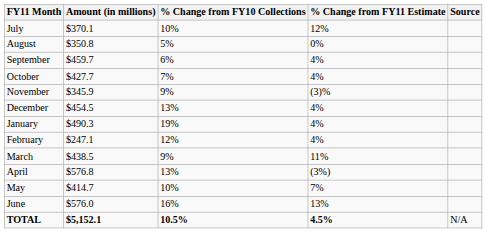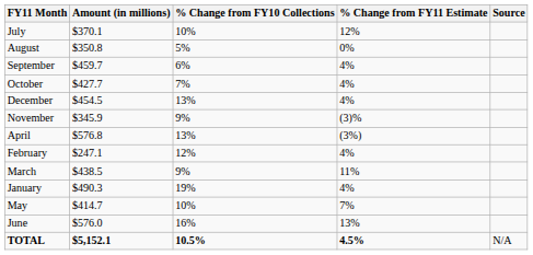rows swapped: November <-> December
rows swapped: January <-> April
